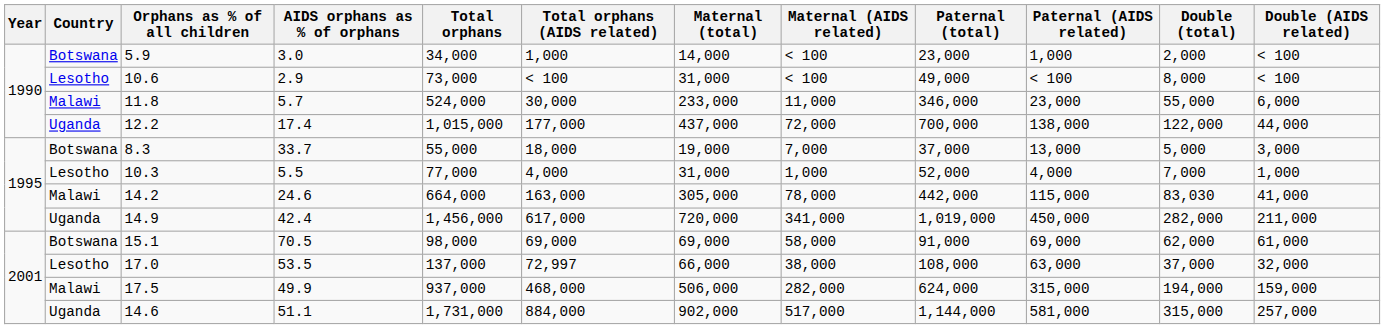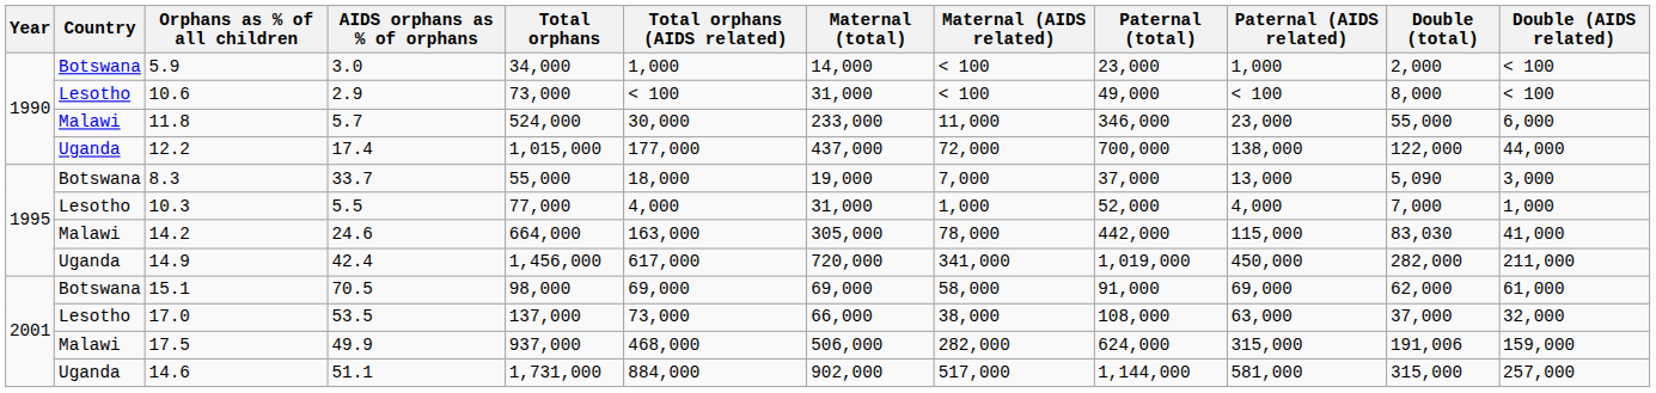8.3 | Double (total): 5,000 -> 5,090
17.0 | Total orphans (AIDS related): 72,997 -> 73,000
17.5 | Double (total): 194,000 -> 191,006
